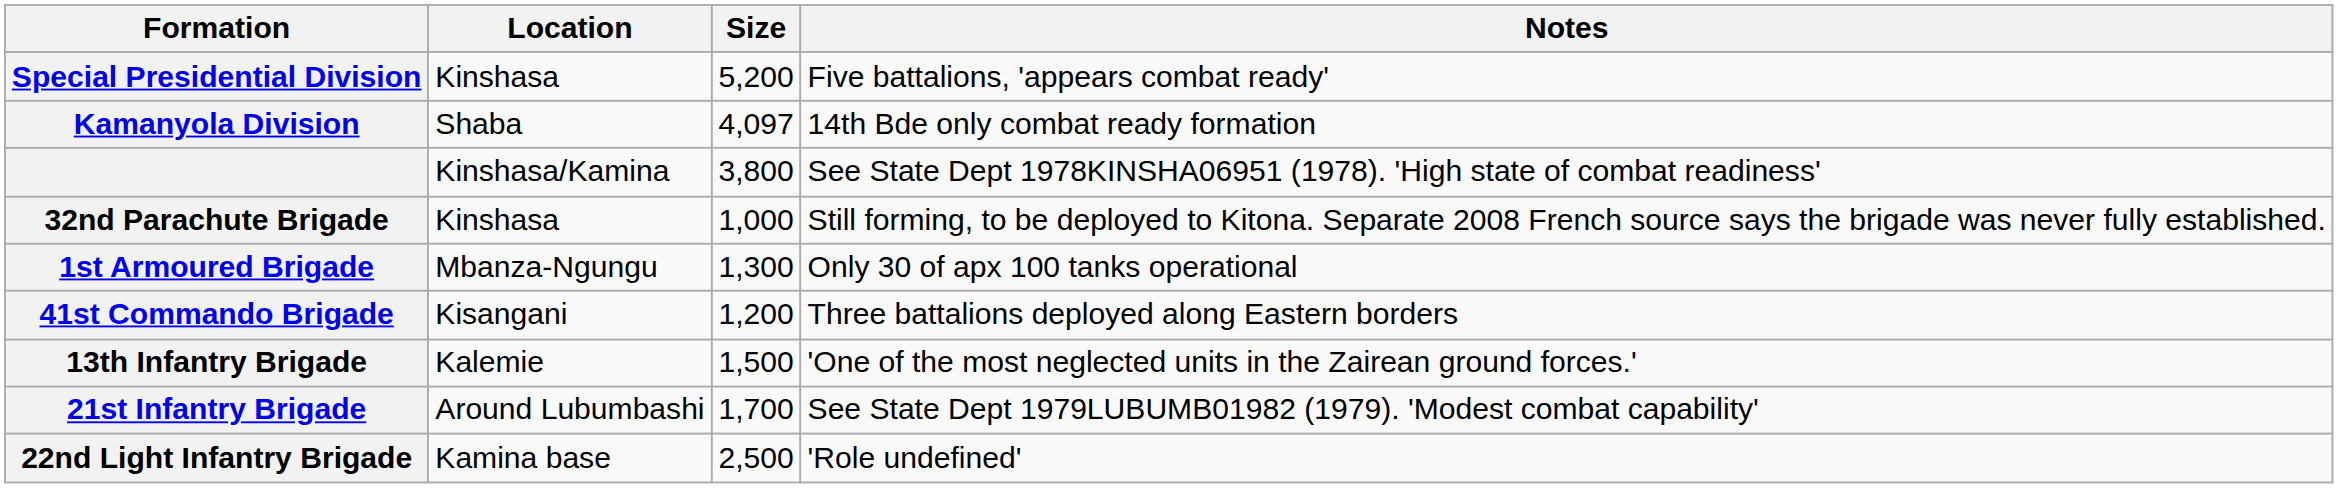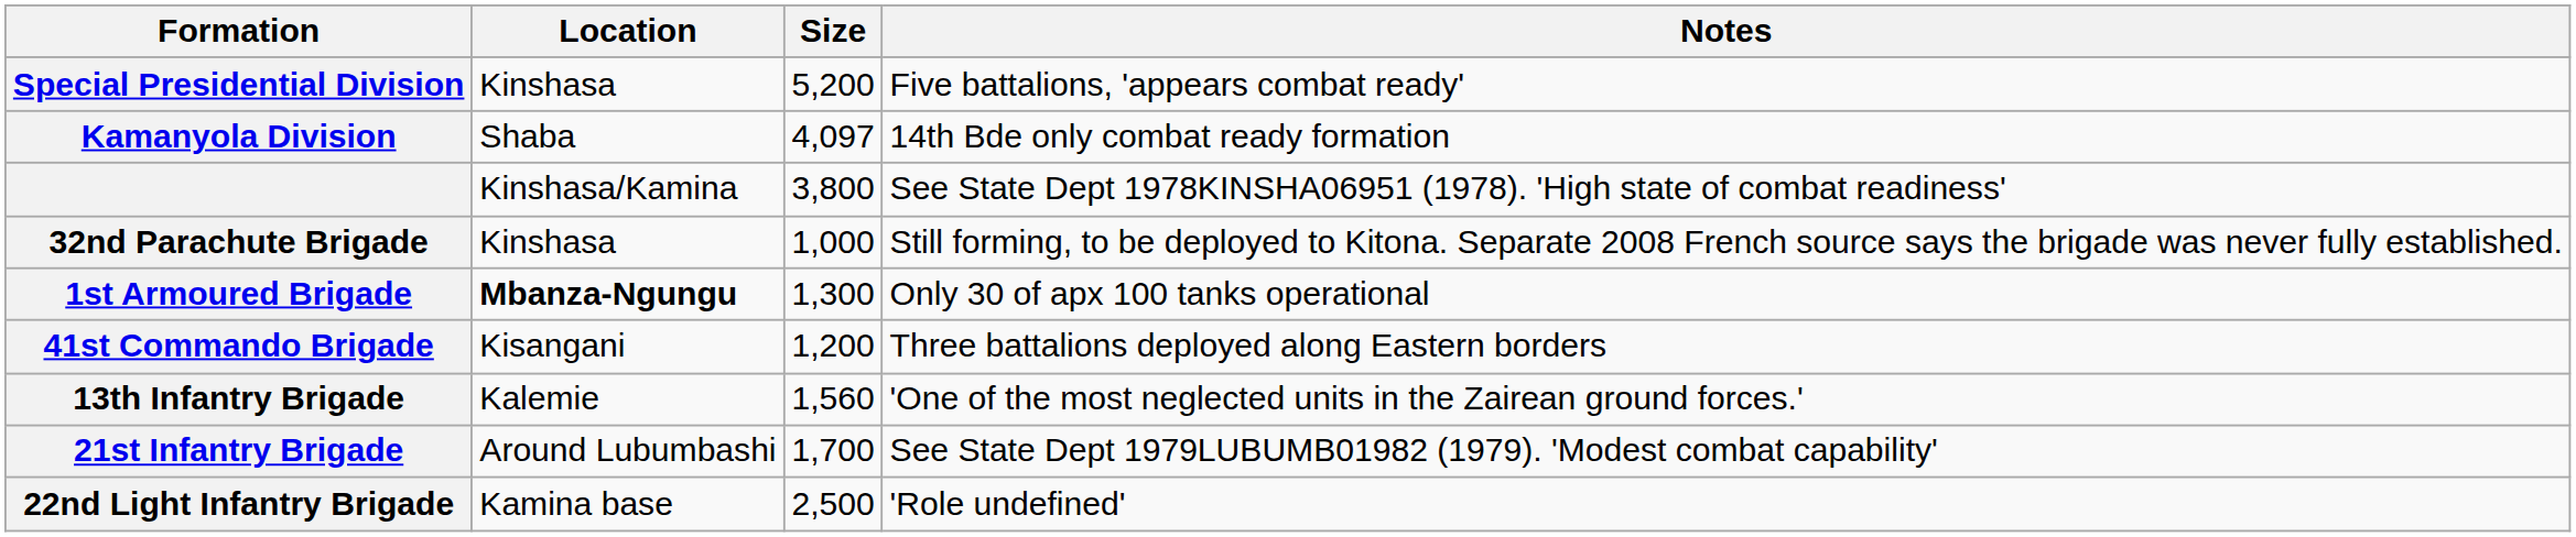1st Armoured Brigade | Location: normal -> bold
13th Infantry Brigade | Size: 1,500 -> 1,560
